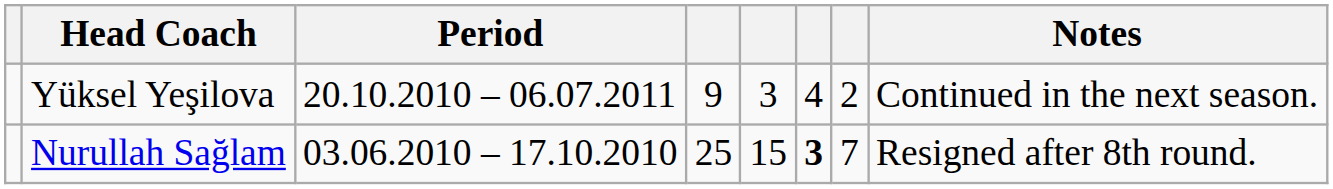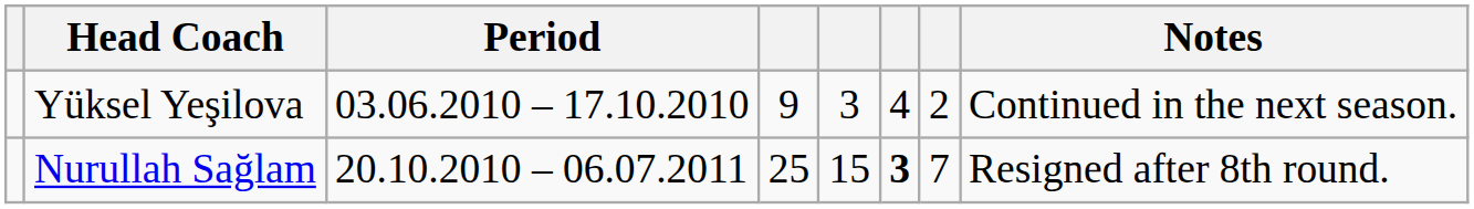Yüksel Yeşilova | Period: 20.10.2010 – 06.07.2011 -> 03.06.2010 – 17.10.2010
Nurullah Sağlam | Period: 03.06.2010 – 17.10.2010 -> 20.10.2010 – 06.07.2011
